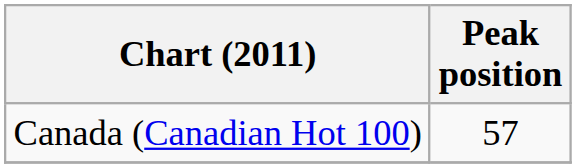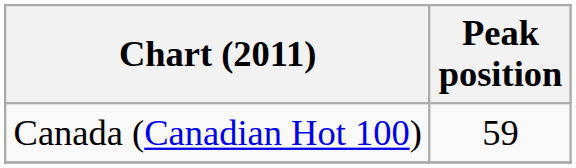Canada (Canadian Hot 100) | Peak position: 57 -> 59
